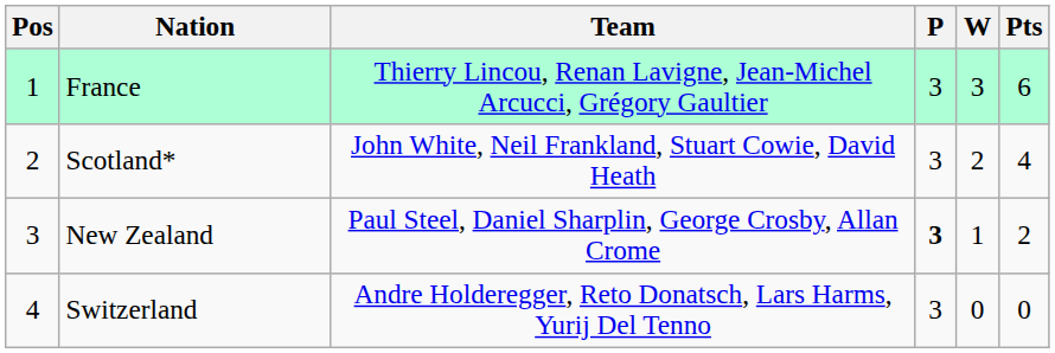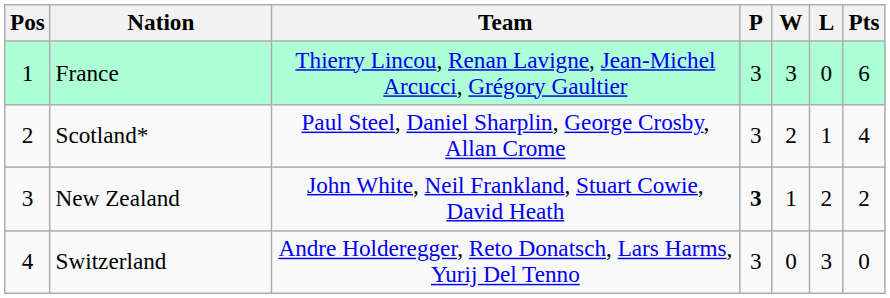+ column: L | 0 | 1 | 2 | 3
Scotland* | Team: John White, Neil Frankland, Stuart Cowie, David Heath -> Paul Steel, Daniel Sharplin, George Crosby, Allan Crome
New Zealand | Team: Paul Steel, Daniel Sharplin, George Crosby, Allan Crome -> John White, Neil Frankland, Stuart Cowie, David Heath
